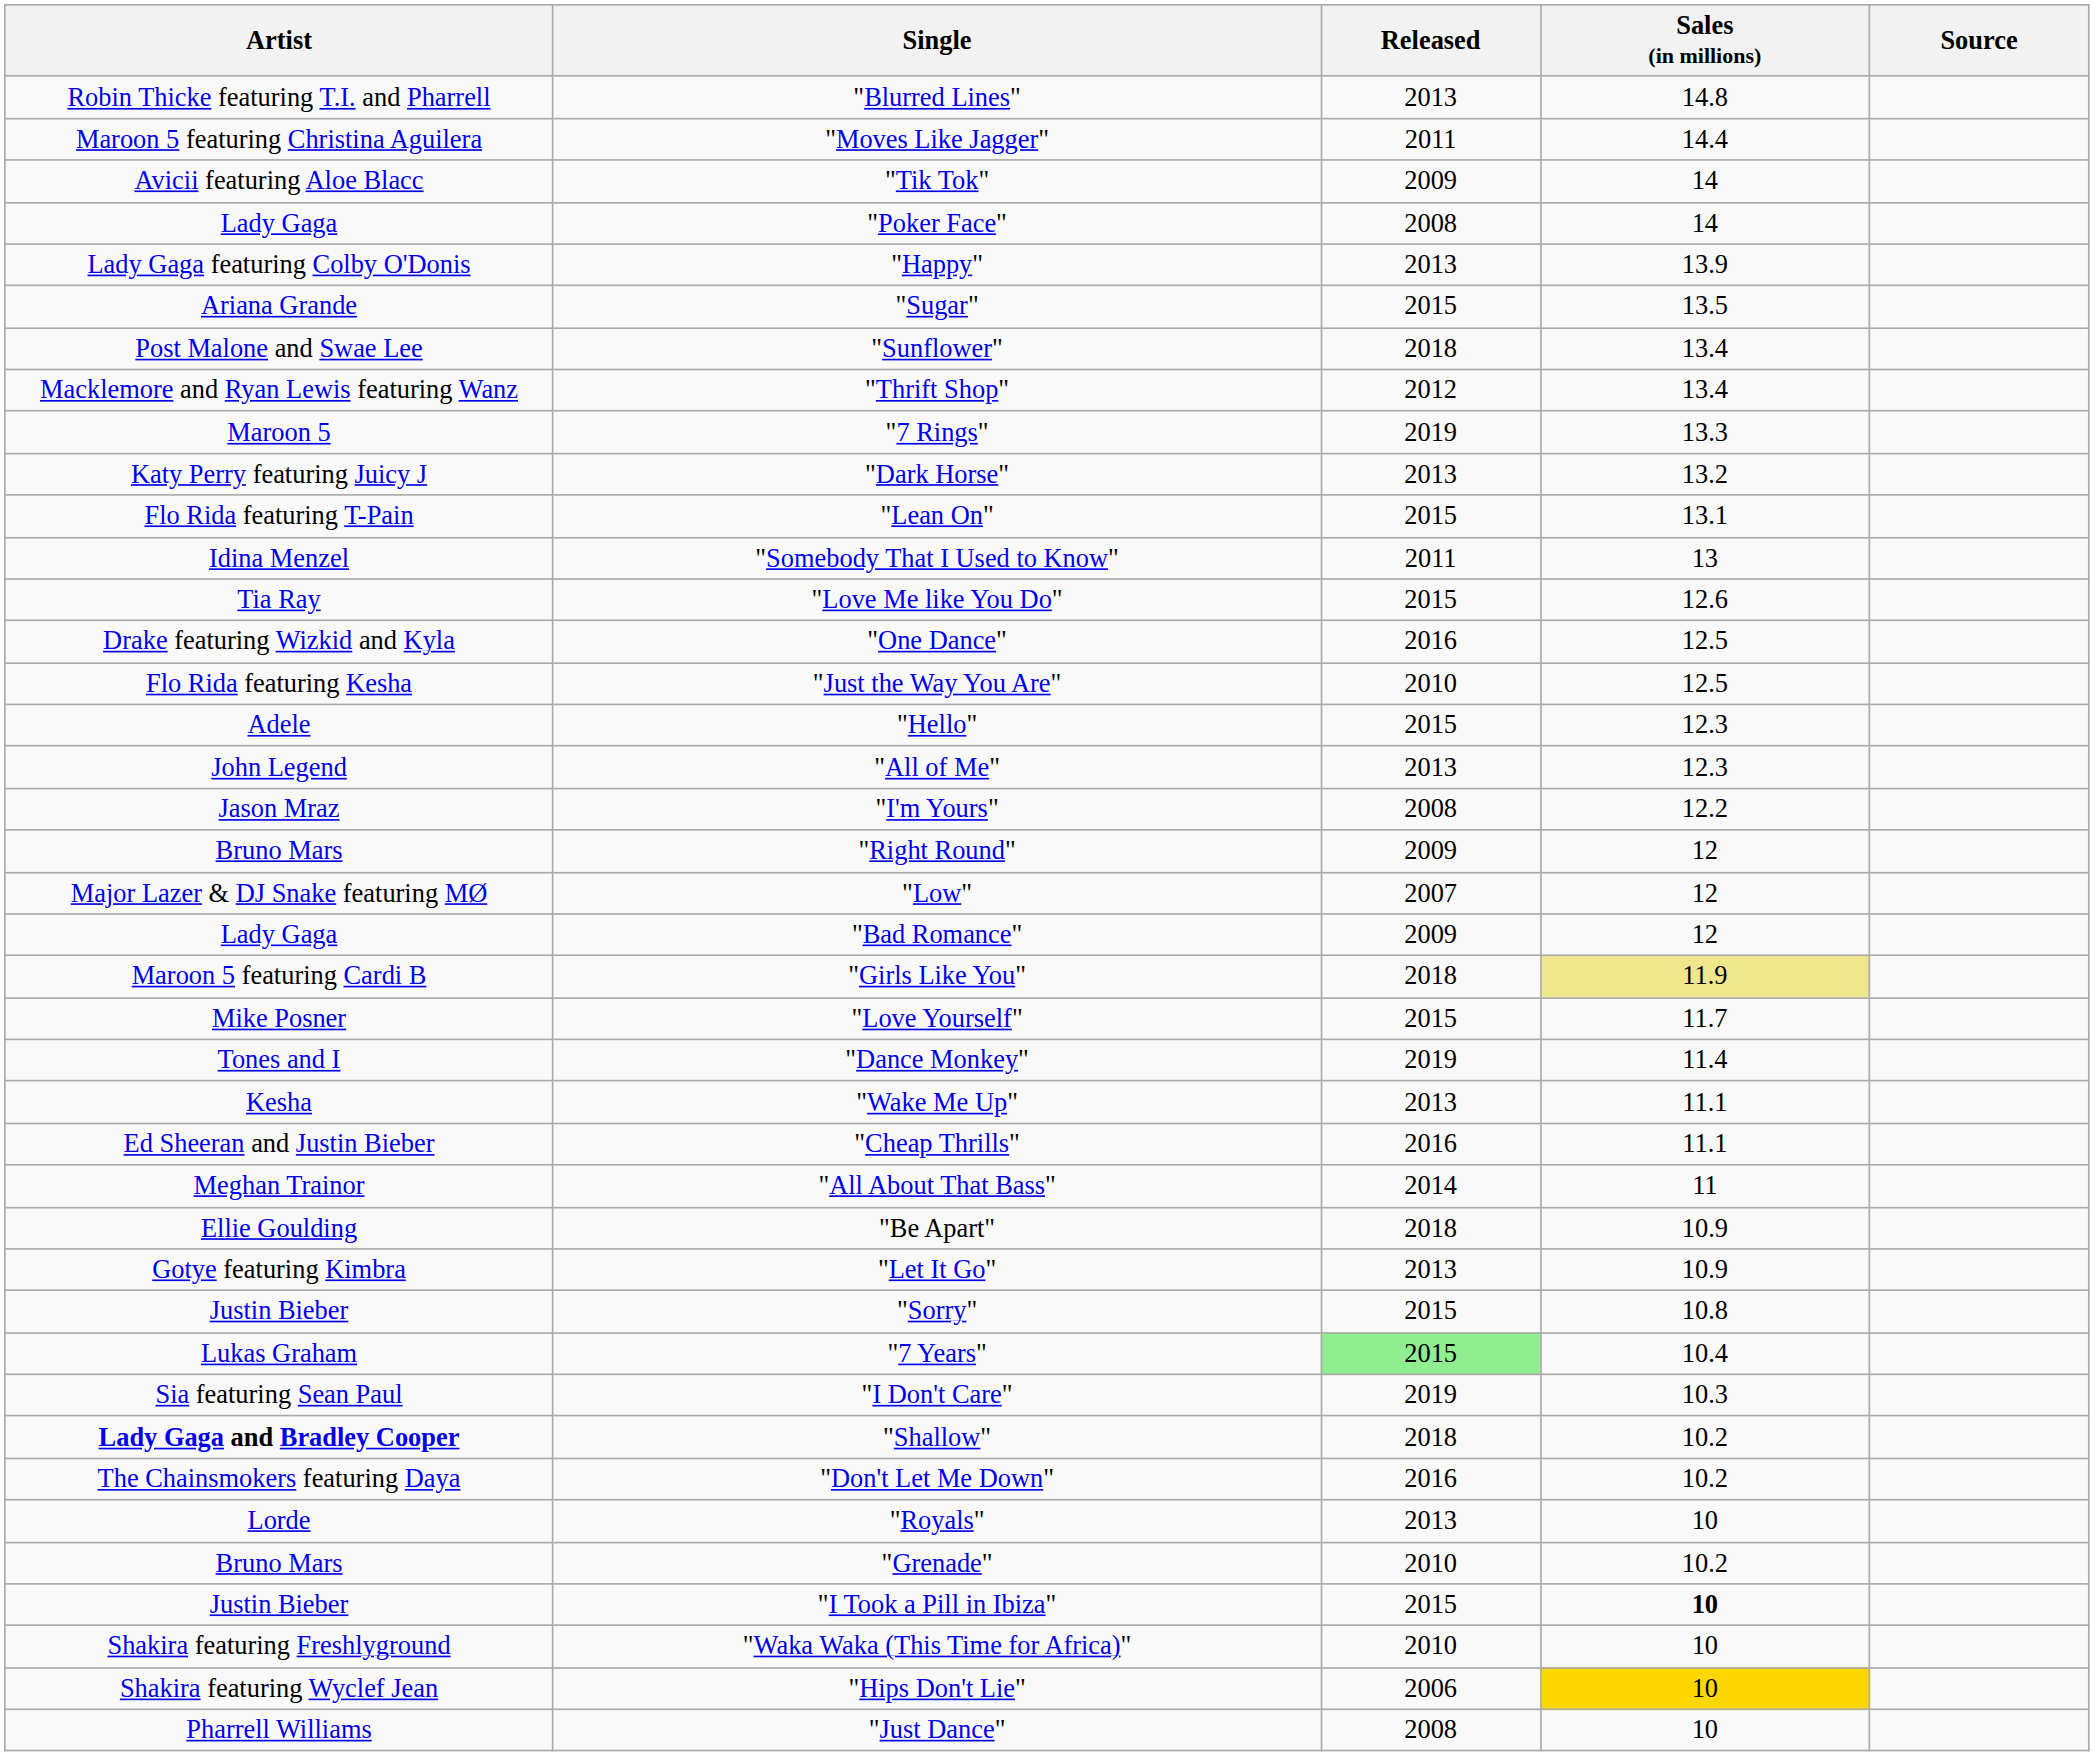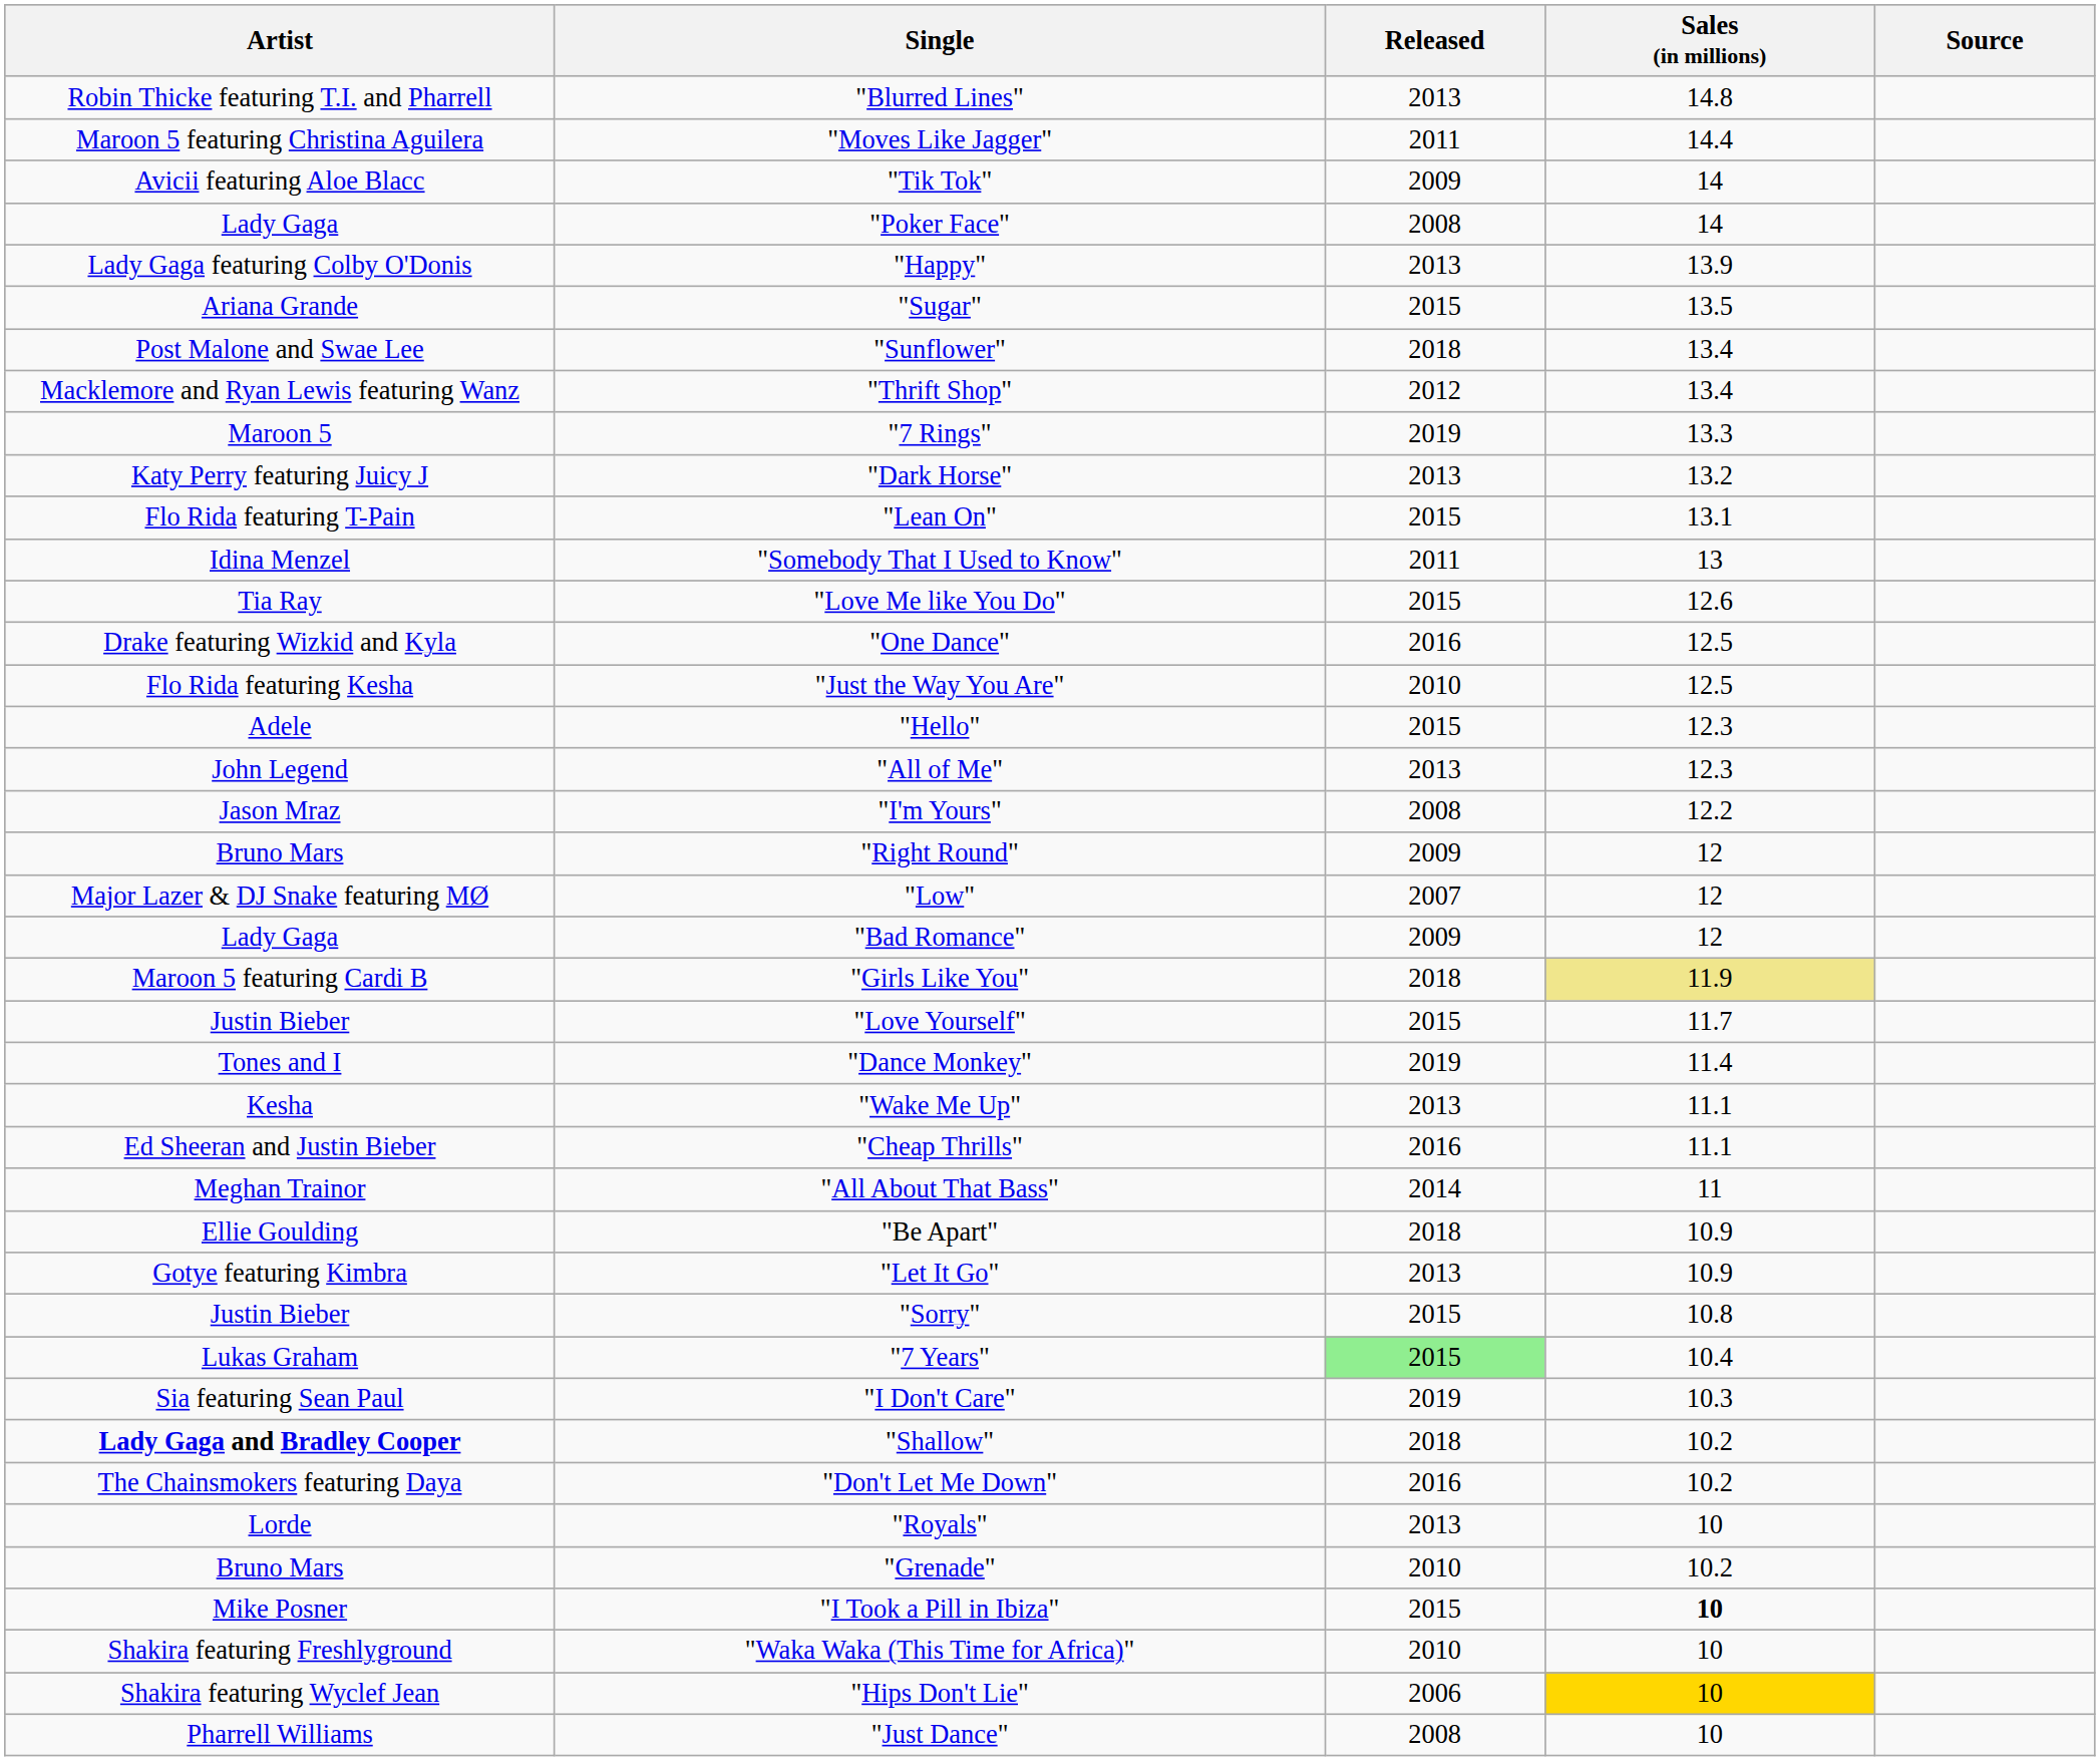"Love Yourself" | Artist: Mike Posner -> Justin Bieber
"I Took a Pill in Ibiza" | Artist: Justin Bieber -> Mike Posner
